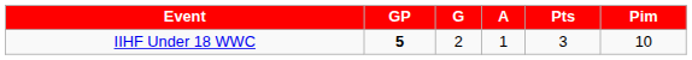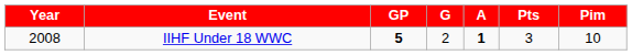+ column: Year | 2008
IIHF Under 18 WWC | A: normal -> bold
